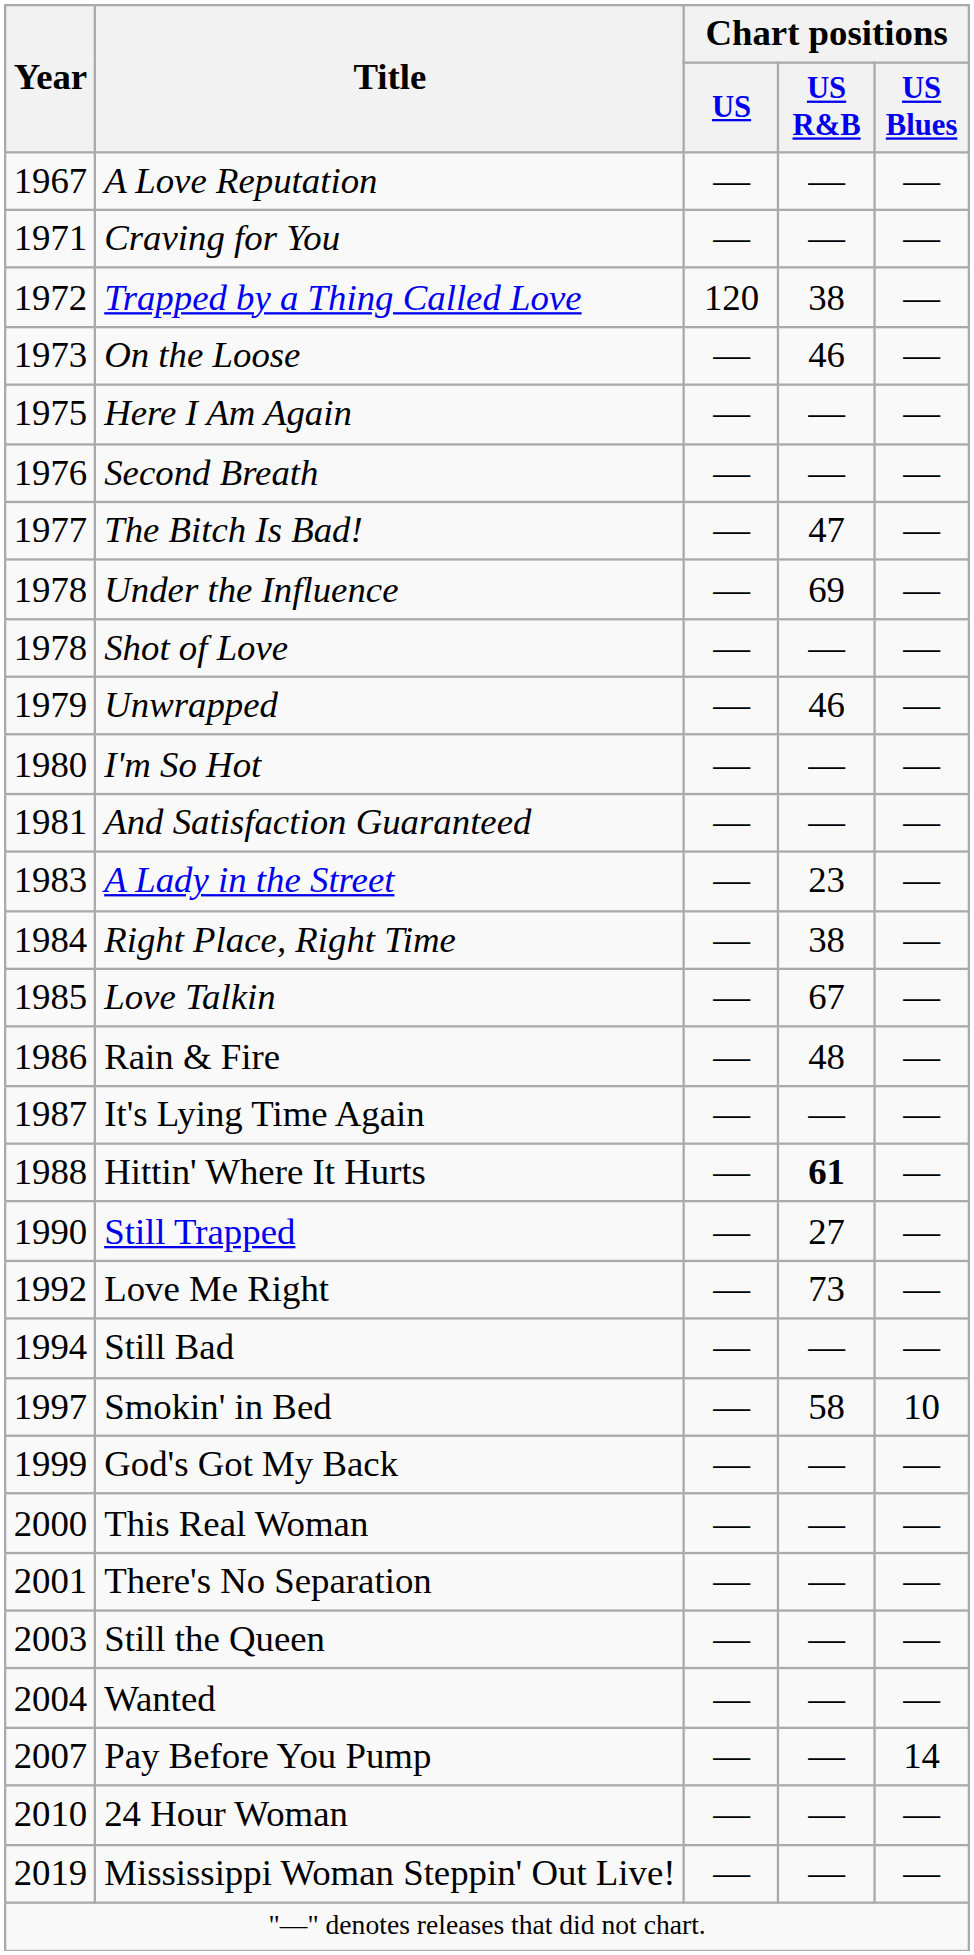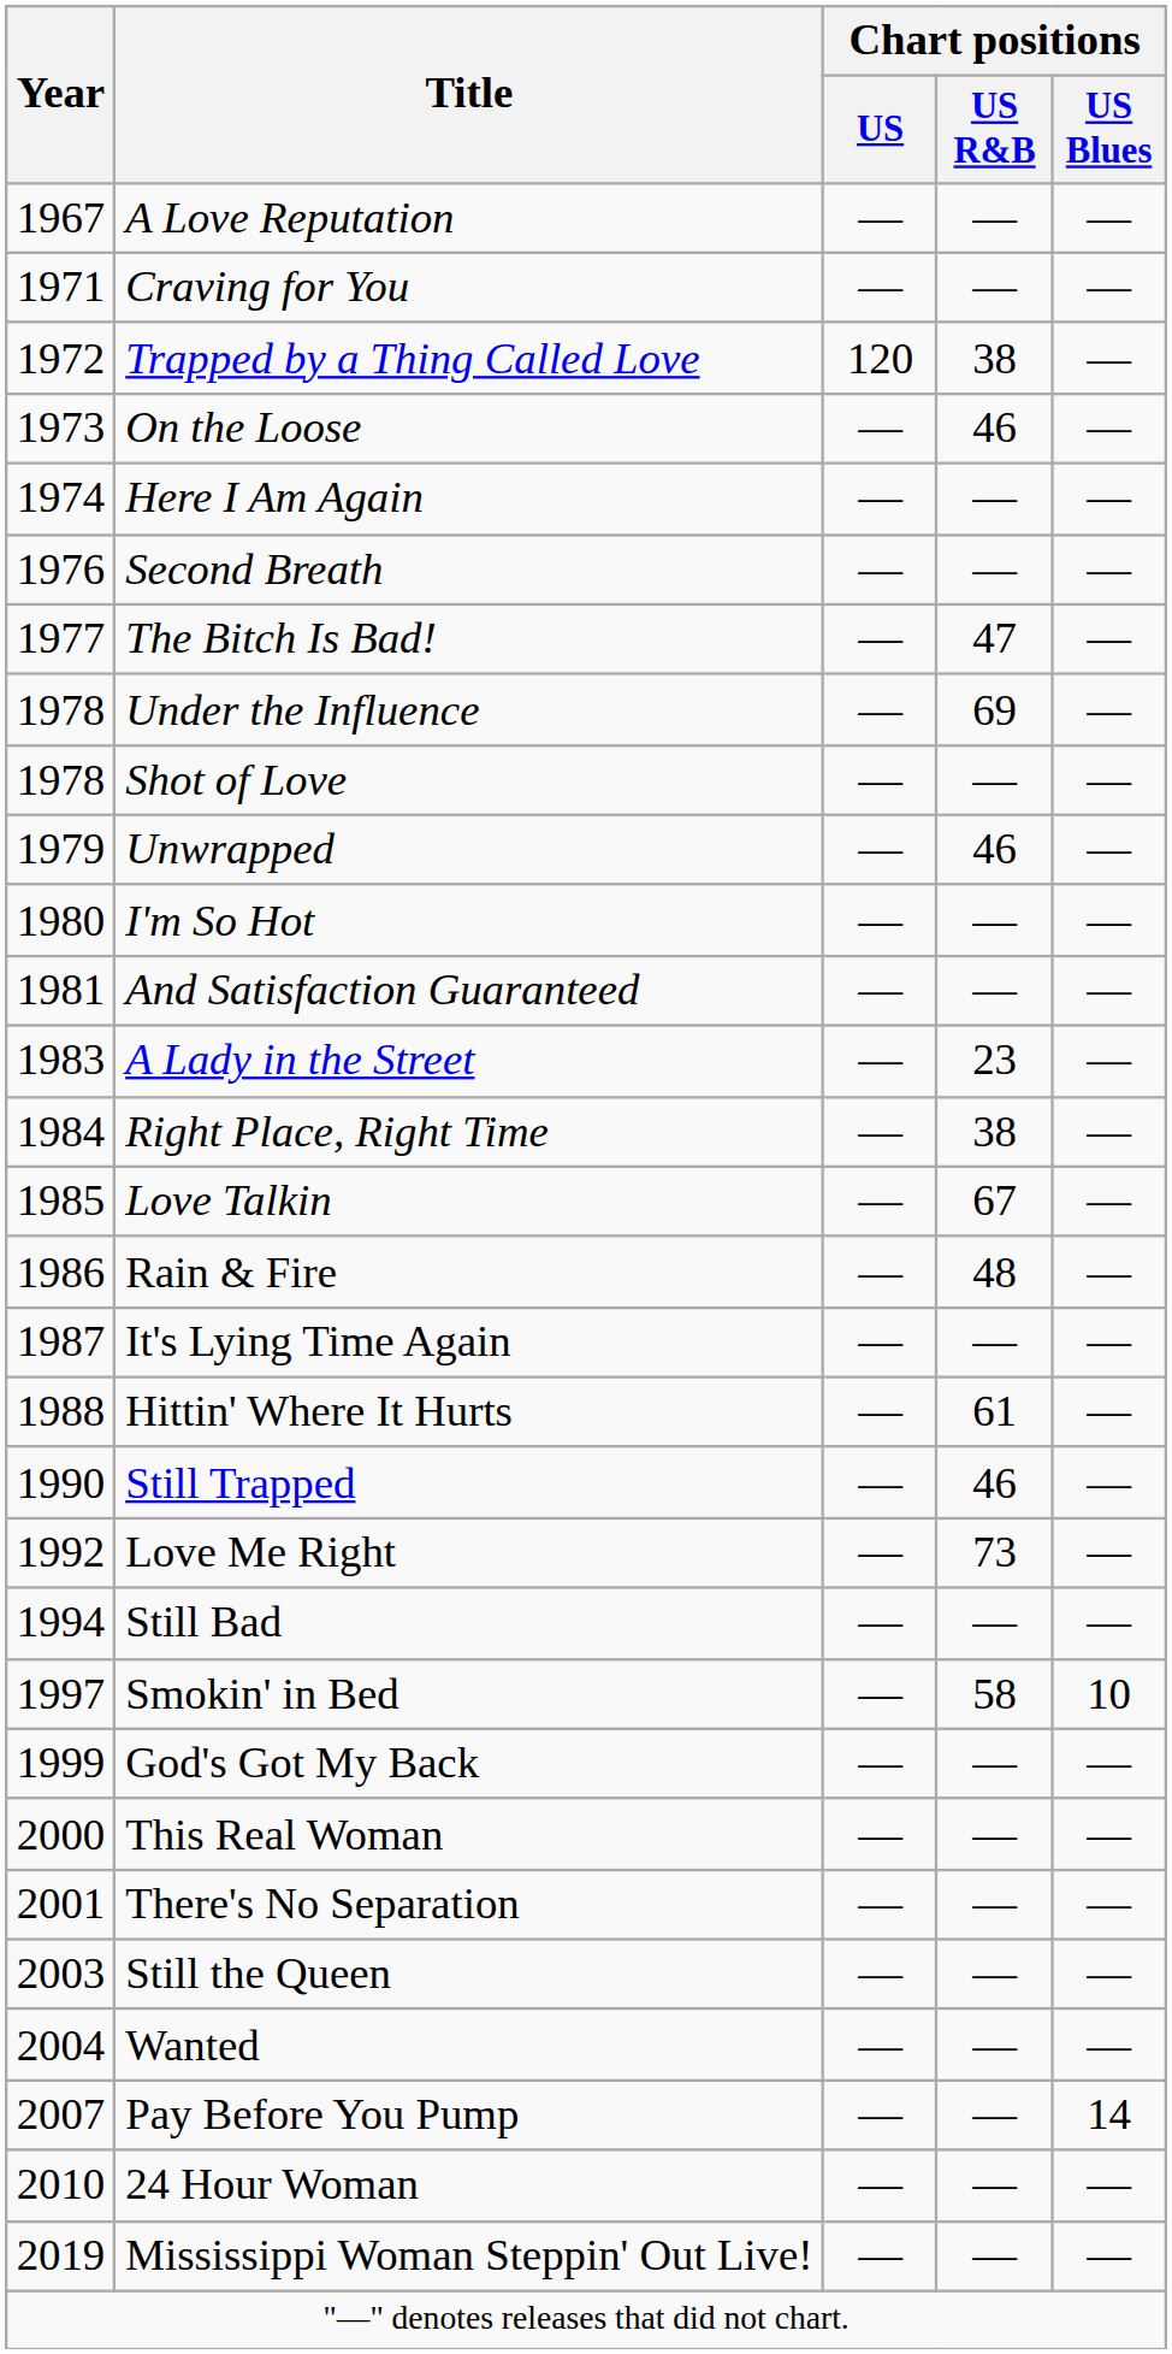Here I Am Again | Year: 1975 -> 1974
Hittin' Where It Hurts | Chart positions / US R&B: bold -> normal
Still Trapped | Chart positions / US R&B: 27 -> 46
